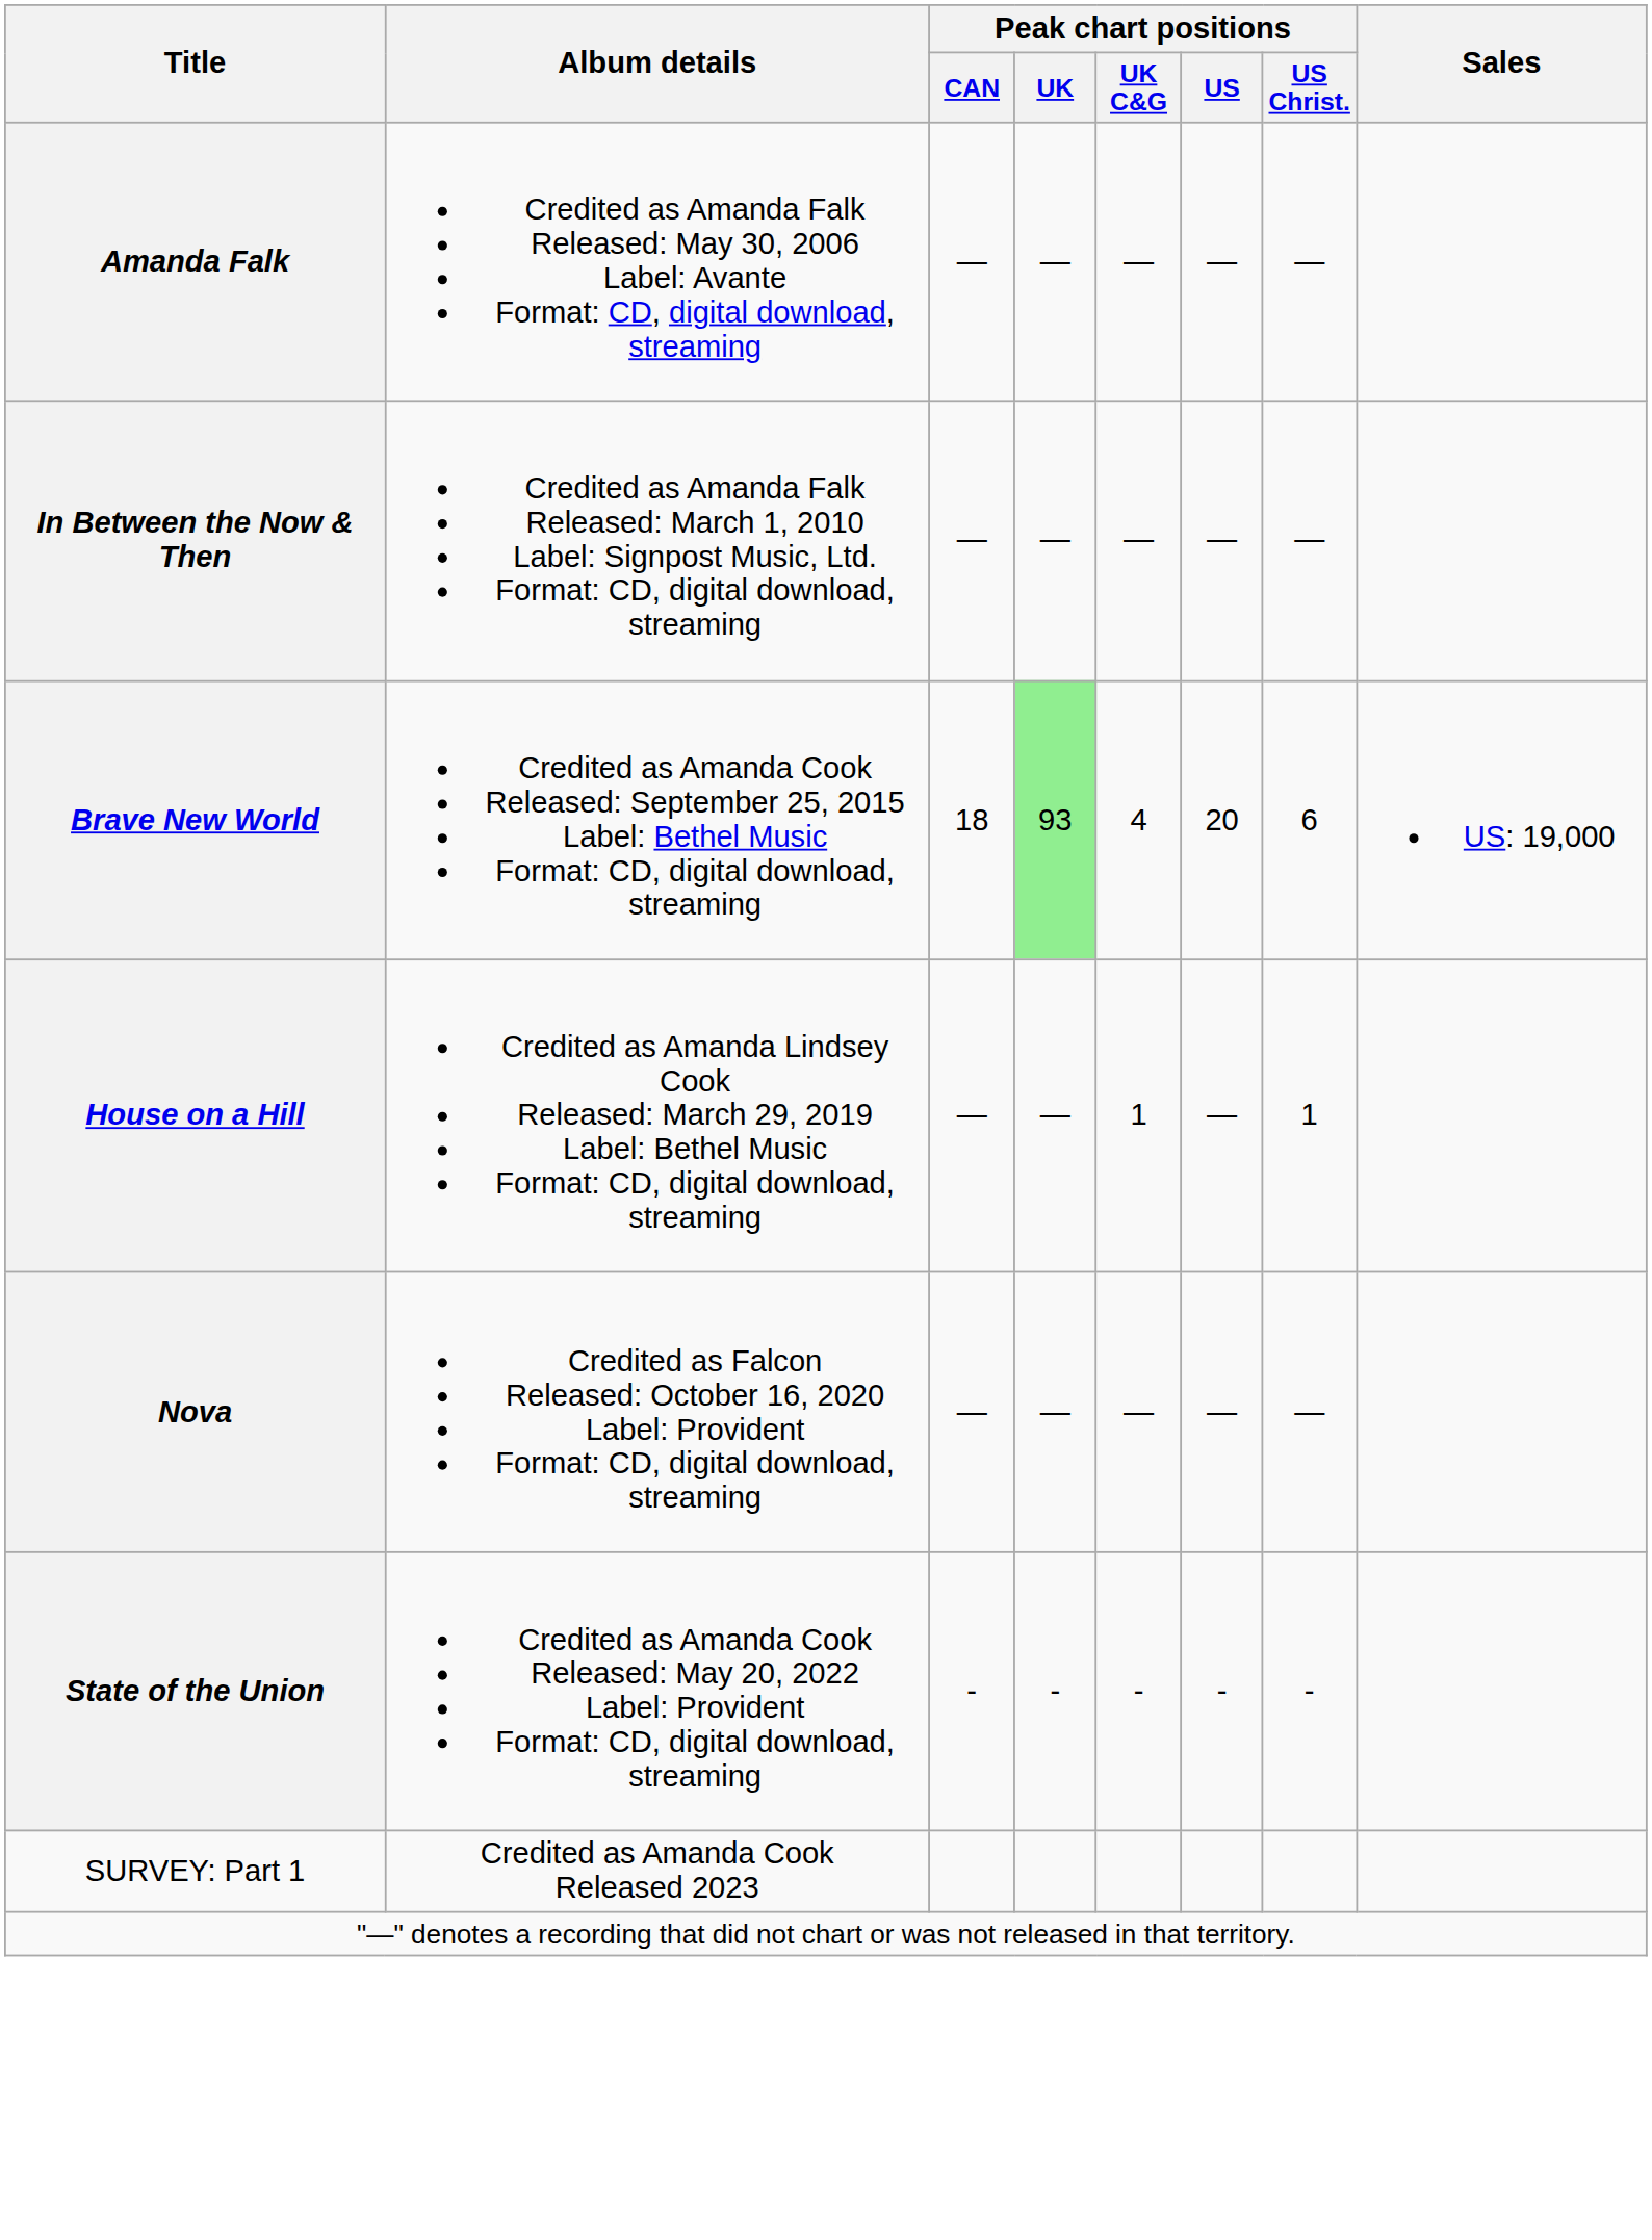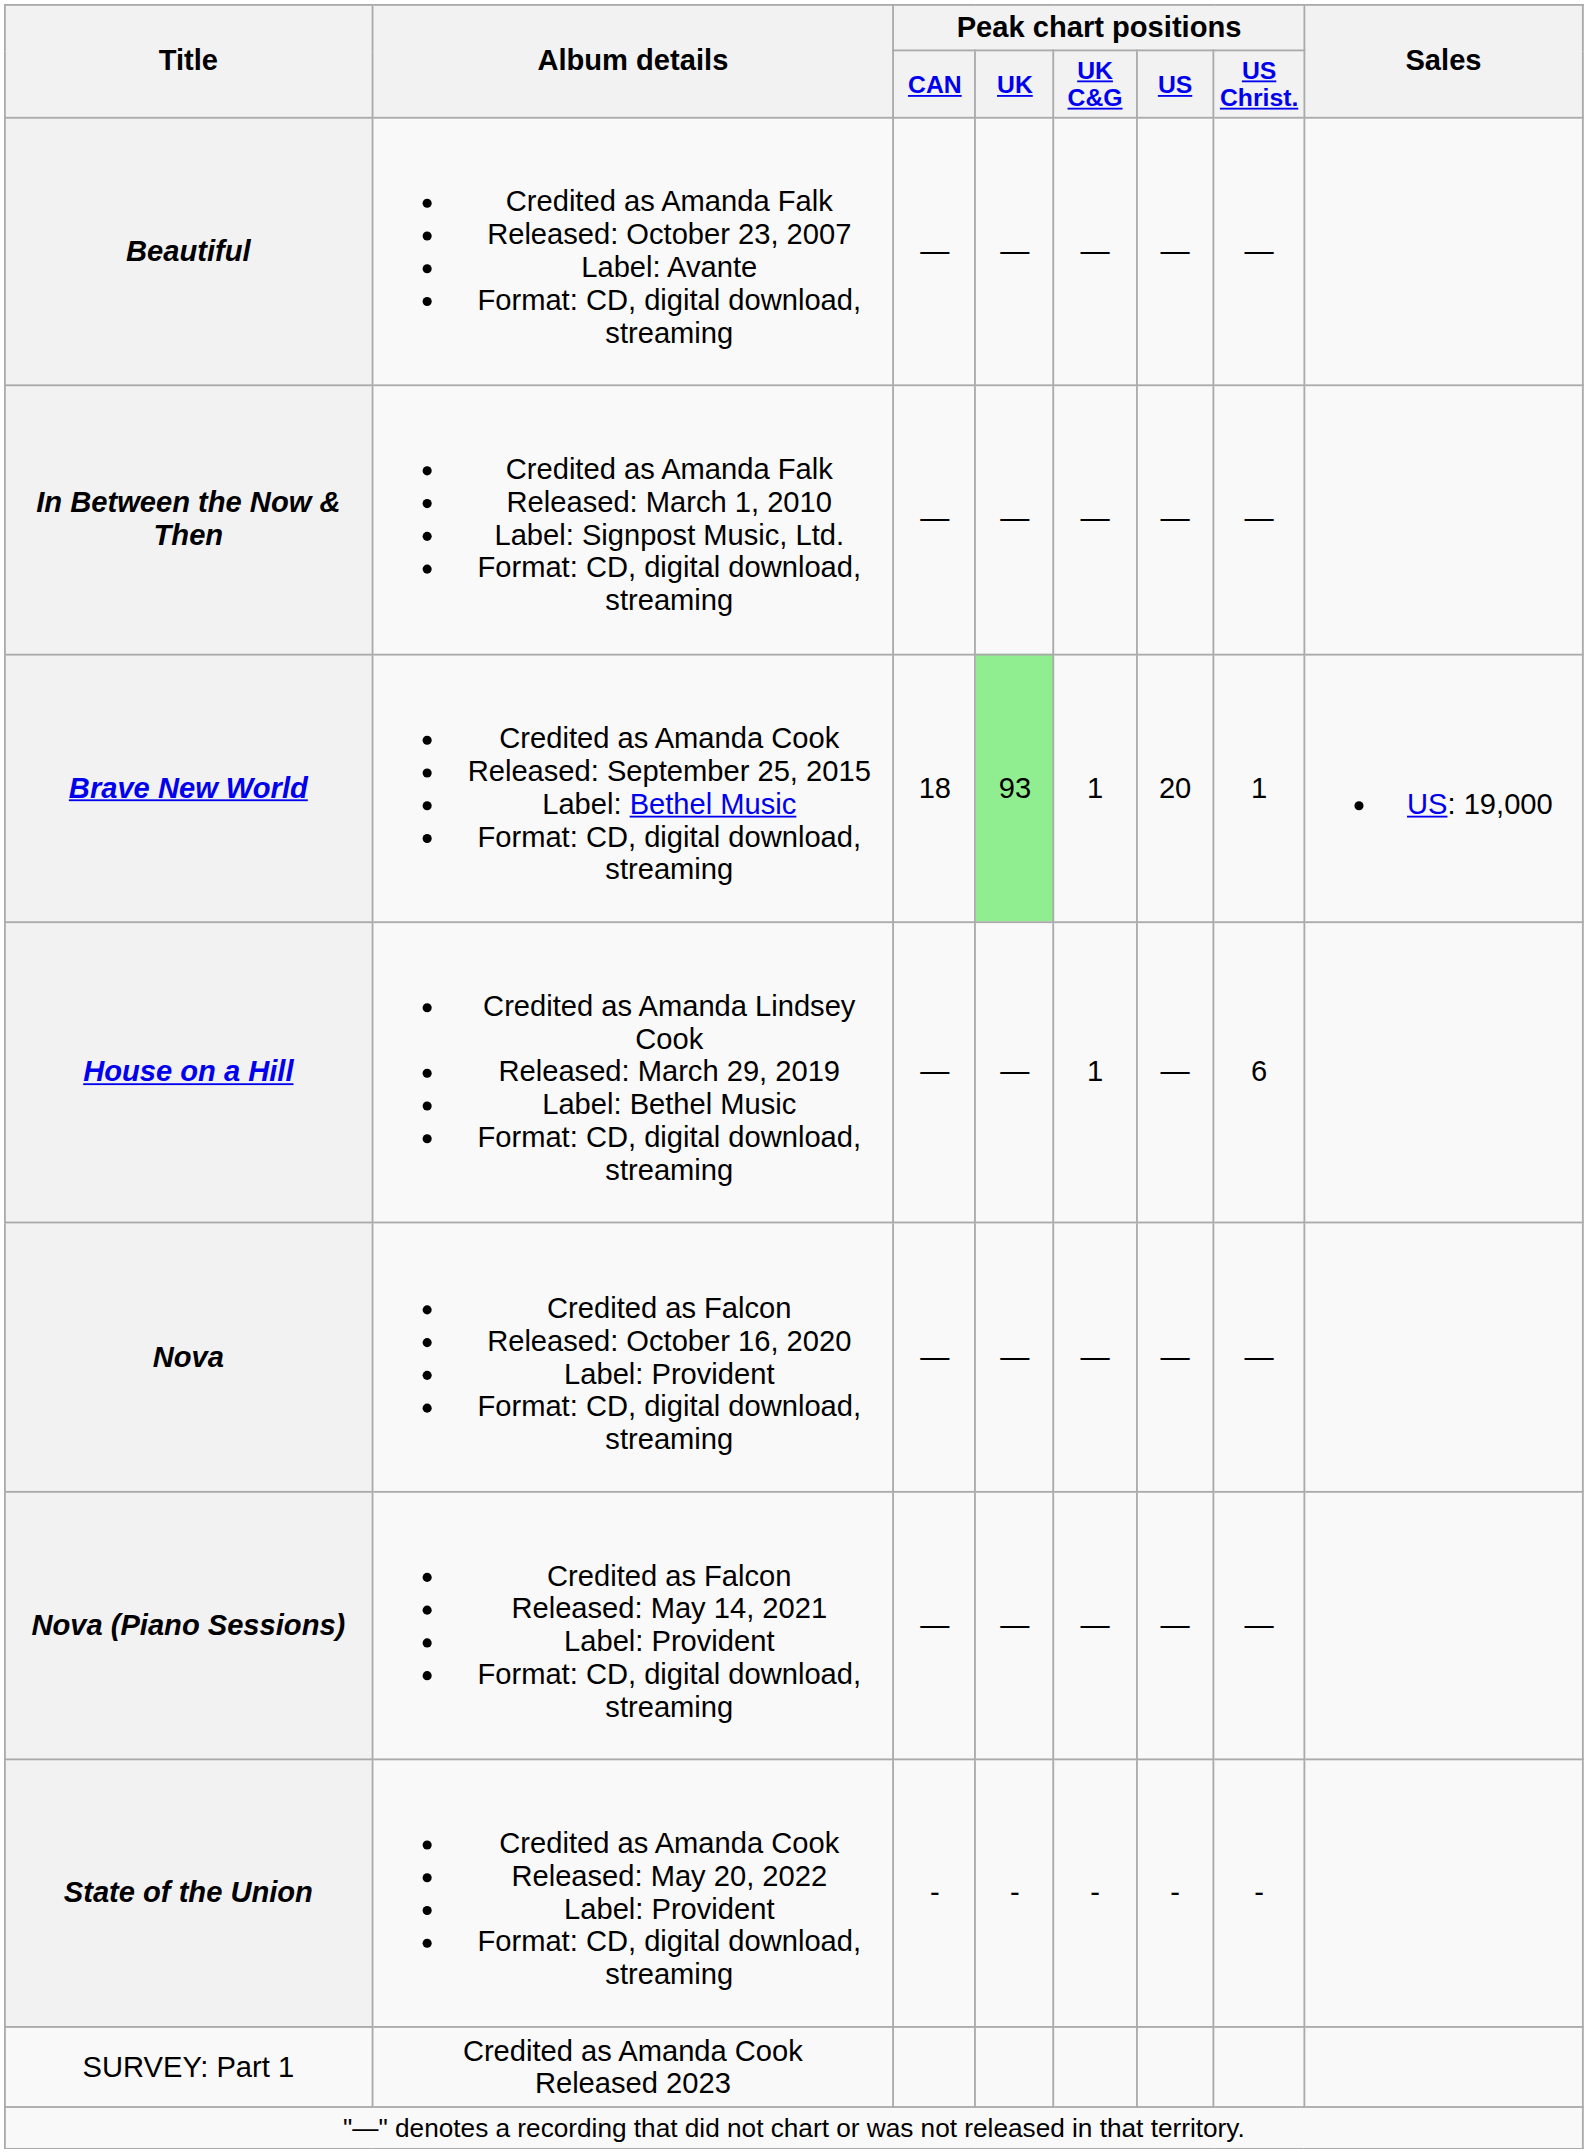- row: Amanda Falk | Credited as Amanda Falk Released: May 30, 2006 Label: Avante Format: CD, digital download, streaming | — | — | — | — | —
+ row: Beautiful | Credited as Amanda Falk Released: October 23, 2007 Label: Avante Format: CD, digital download, streaming | — | — | — | — | —
Brave New World | Peak chart positions / UK C&G: 4 -> 1
Brave New World | Peak chart positions / US Christ.: 6 -> 1
House on a Hill | Peak chart positions / US Christ.: 1 -> 6
+ row: Nova (Piano Sessions) | Credited as Falcon Released: May 14, 2021 Label: Provident Format: CD, digital download, streaming | — | — | — | — | —
